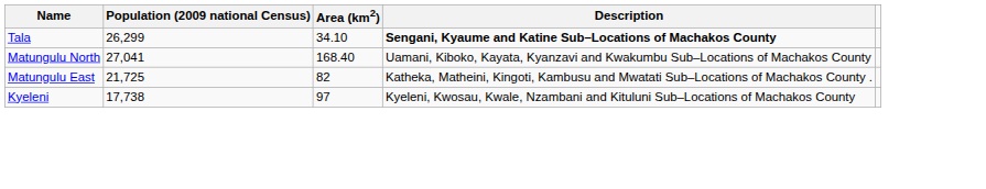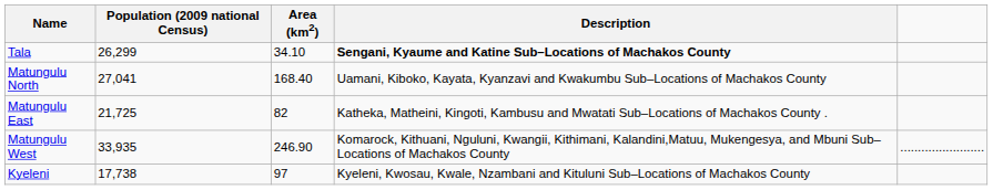+ row: Matungulu West | 33,935 | 246.90 | Komarock, Kithuani, Nguluni, Kwangii, Kithimani, Kalandini,Matuu, Mukengesya, and Mbuni Sub–Locations of Machakos County | ........................
